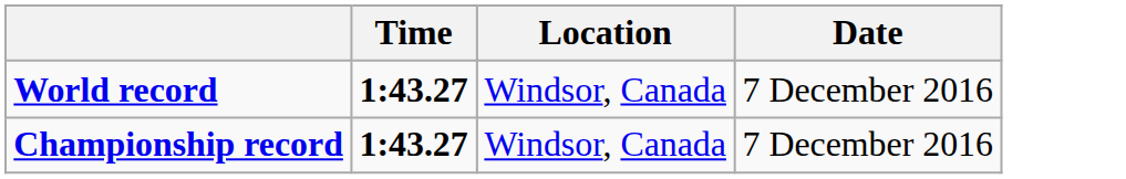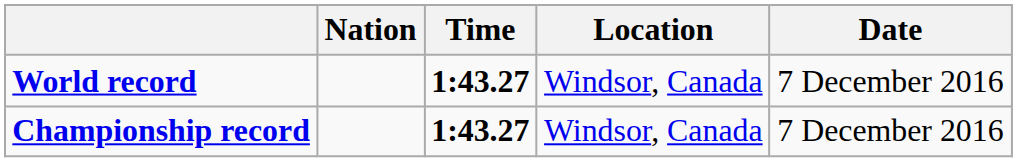+ column: Nation
